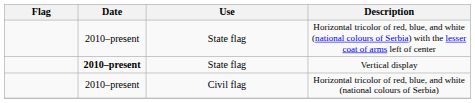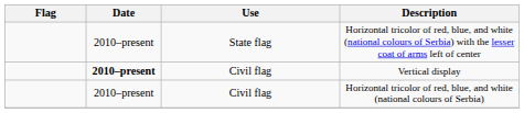Vertical display | Use: State flag -> Civil flag
